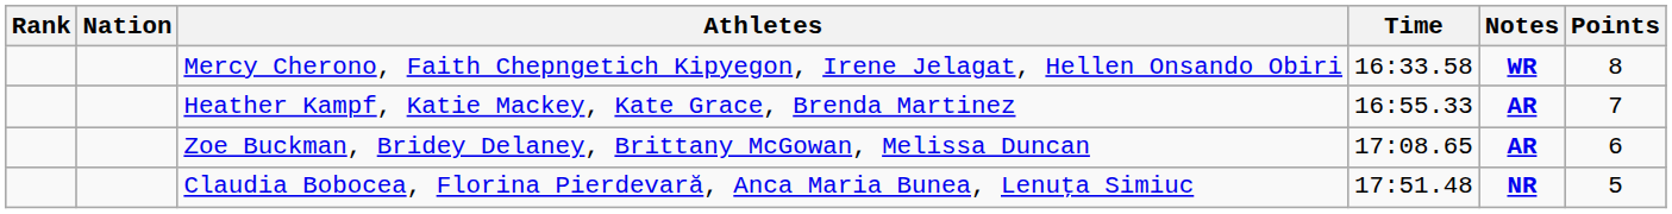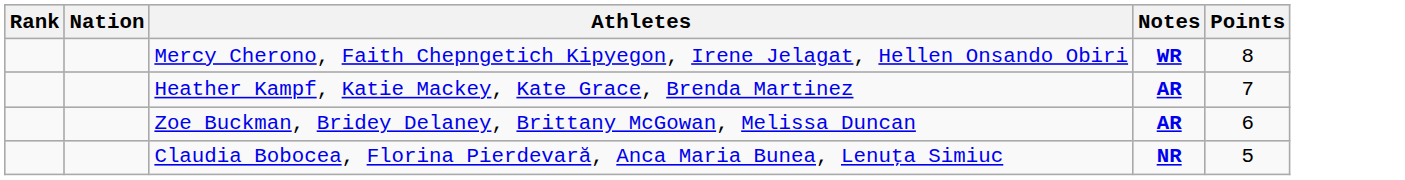- column: Time | 16:33.58 | 16:55.33 | 17:08.65 | 17:51.48
